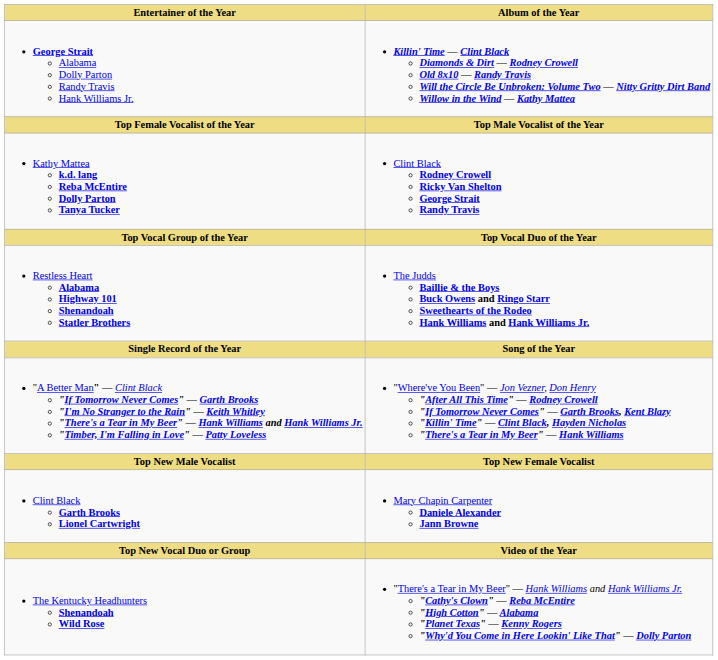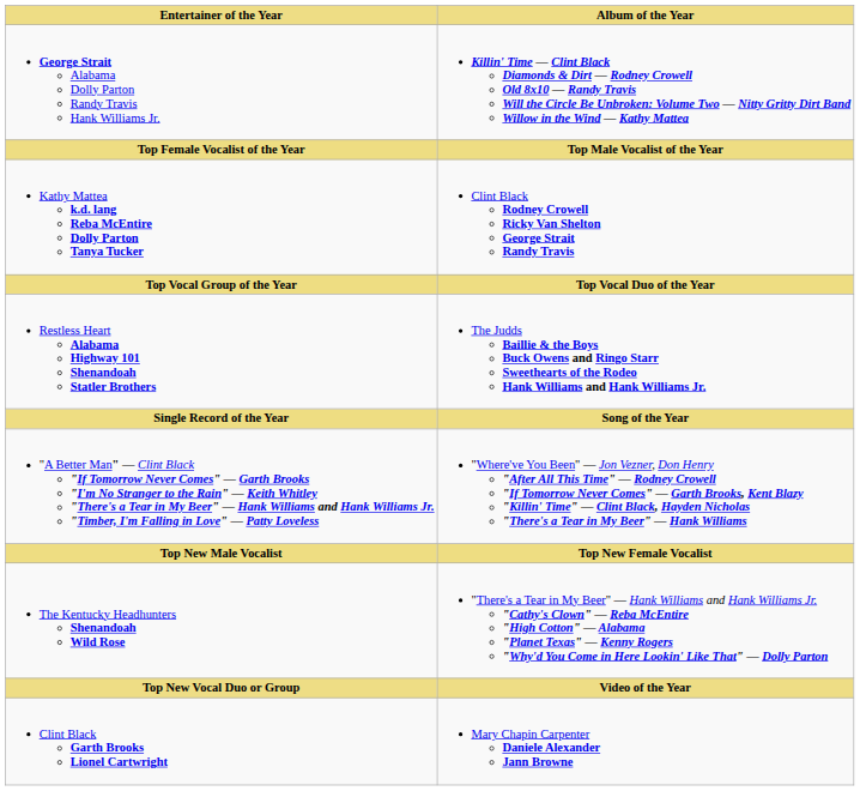rows swapped: Clint Black Garth Brooks Lionel Cartwright <-> The Kentucky Headhunters Shenandoah Wild Rose
